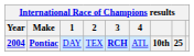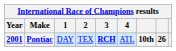Pontiac | Year: 2004 -> 2001
Pontiac | column 8: 25 -> 26
